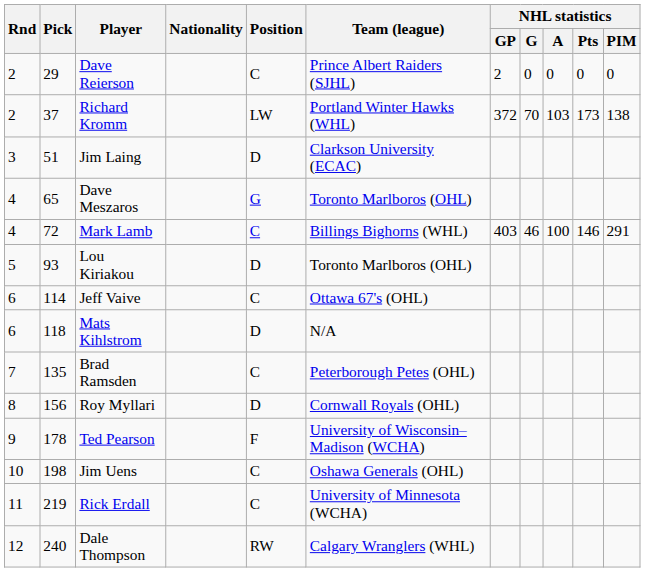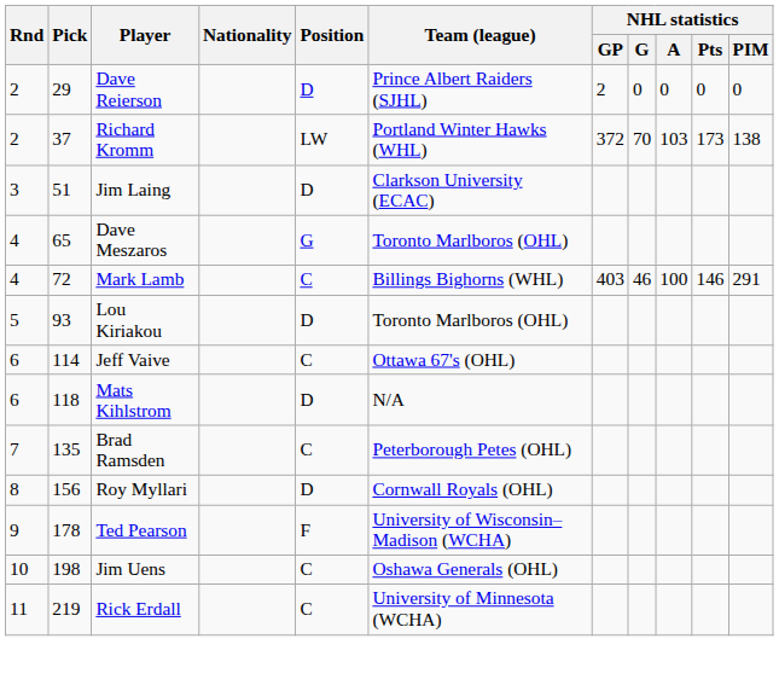Dave Reierson | Position: C -> D
- row: 12 | 240 | Dale Thompson | RW | Calgary Wranglers (WHL)
